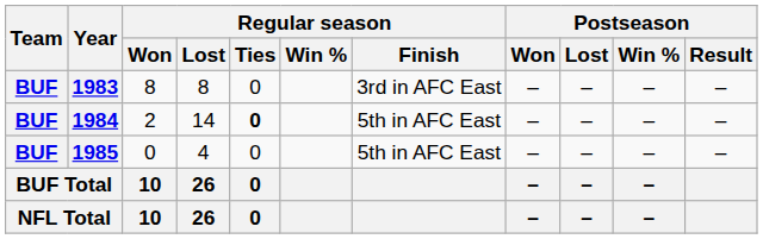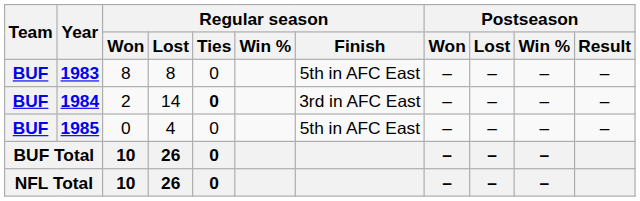1983 | Regular season / Finish: 3rd in AFC East -> 5th in AFC East
1984 | Regular season / Finish: 5th in AFC East -> 3rd in AFC East
